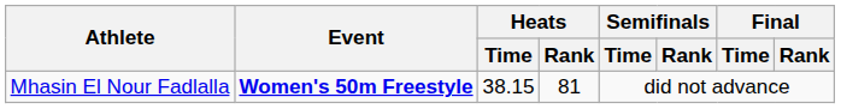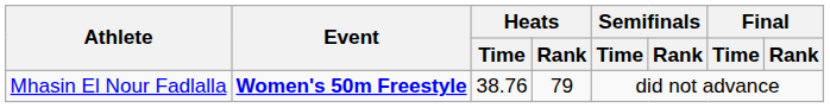Mhasin El Nour Fadlalla | Heats / Time: 38.15 -> 38.76
Mhasin El Nour Fadlalla | Heats / Rank: 81 -> 79
